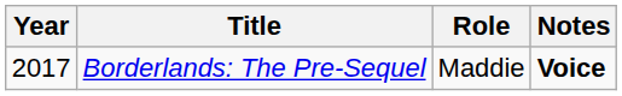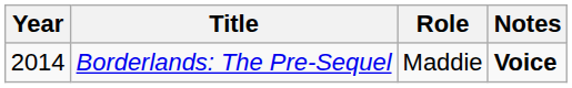Borderlands: The Pre-Sequel | Year: 2017 -> 2014
